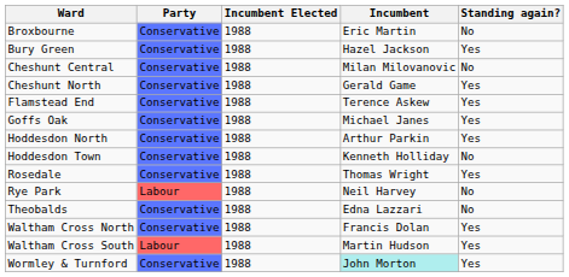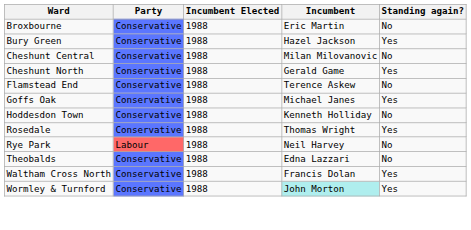Flamstead End | Standing again?: Yes -> No
- row: Hoddesdon North | Conservative | 1988 | Arthur Parkin | Yes
- row: Waltham Cross South | Labour | 1988 | Martin Hudson | Yes
